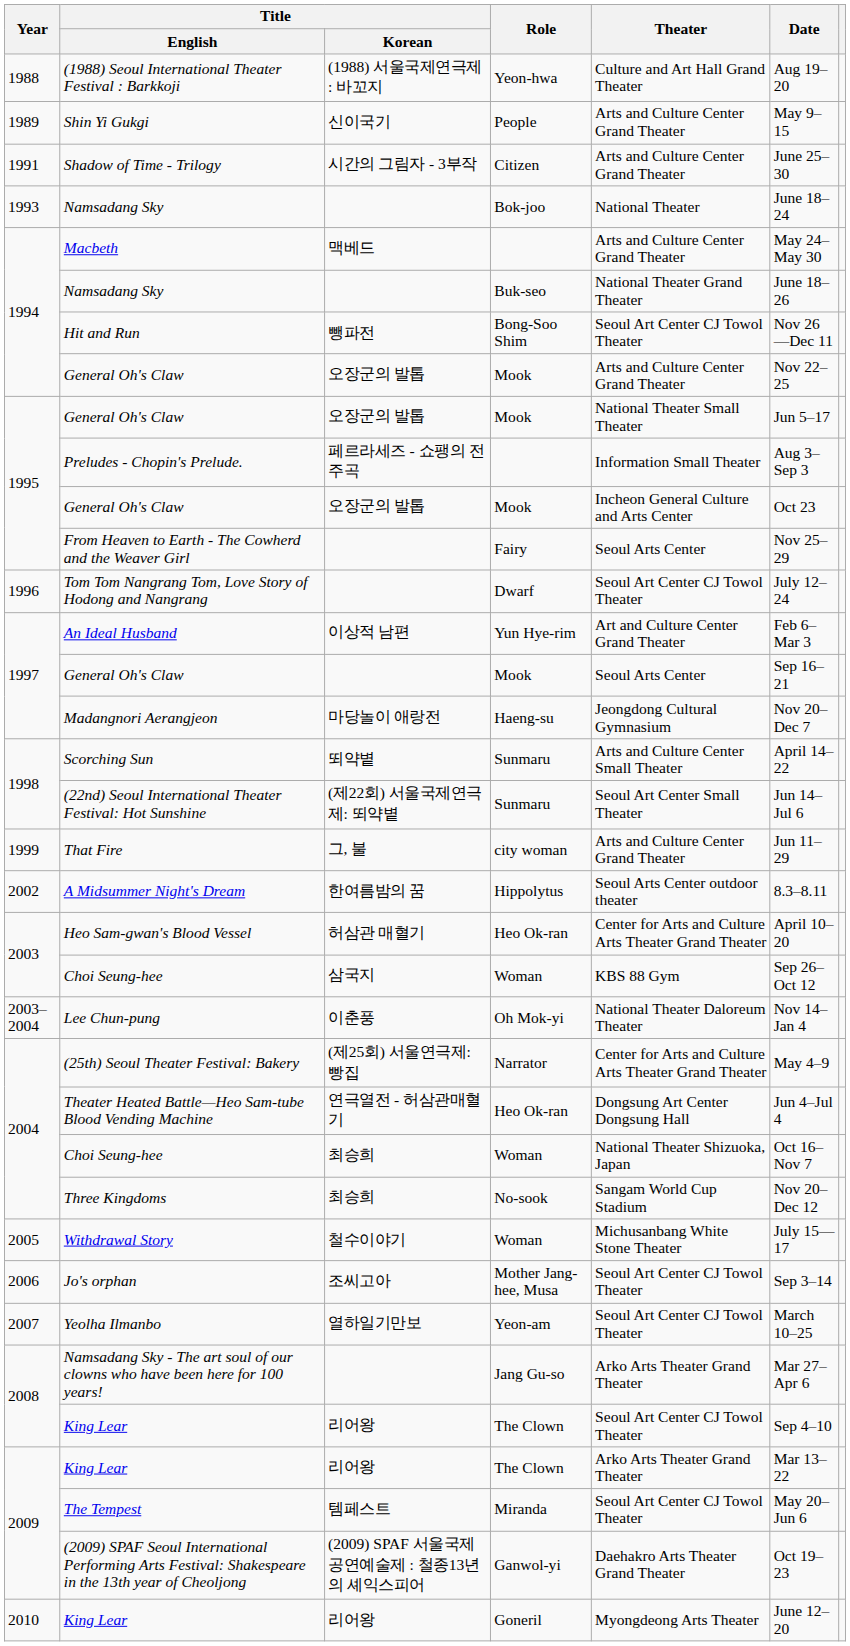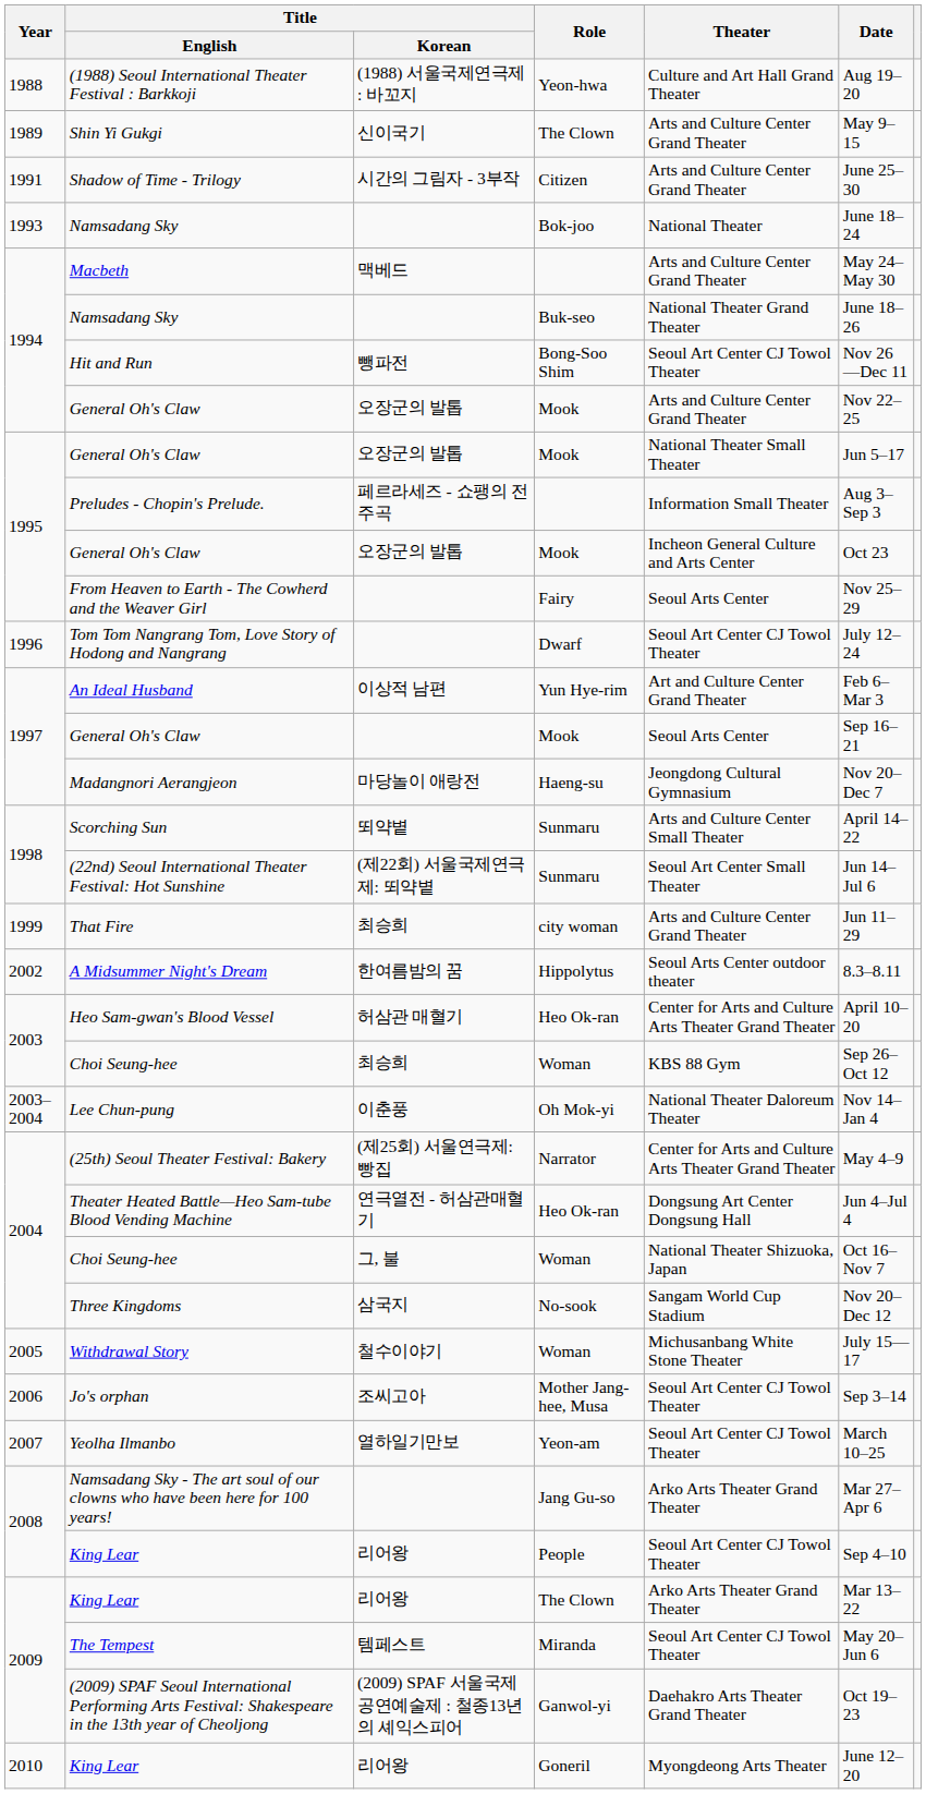Shin Yi Gukgi | Role: People -> The Clown
That Fire | Title / Korean: 그, 불 -> 최승희
2003 / Choi Seung-hee | Title / Korean: 삼국지 -> 최승희
2004 / Choi Seung-hee | Title / Korean: 최승희 -> 그, 불
Three Kingdoms | Title / Korean: 최승희 -> 삼국지
2008 / King Lear | Role: The Clown -> People
